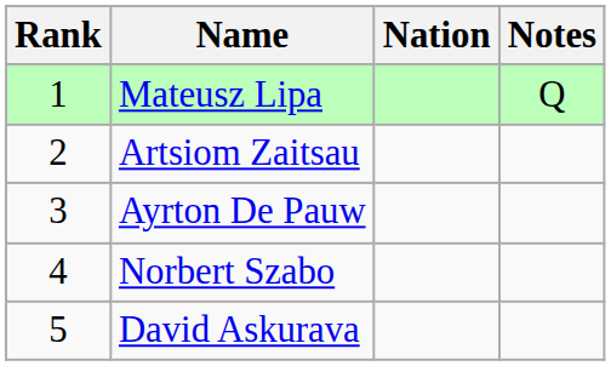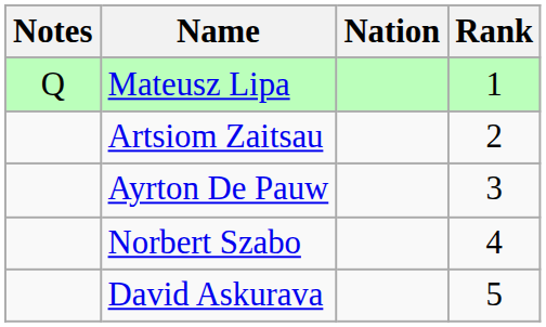columns swapped: Rank <-> Notes
